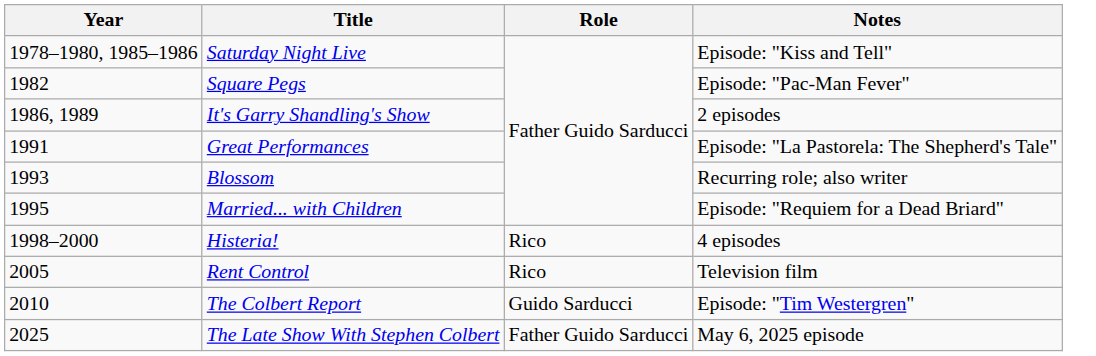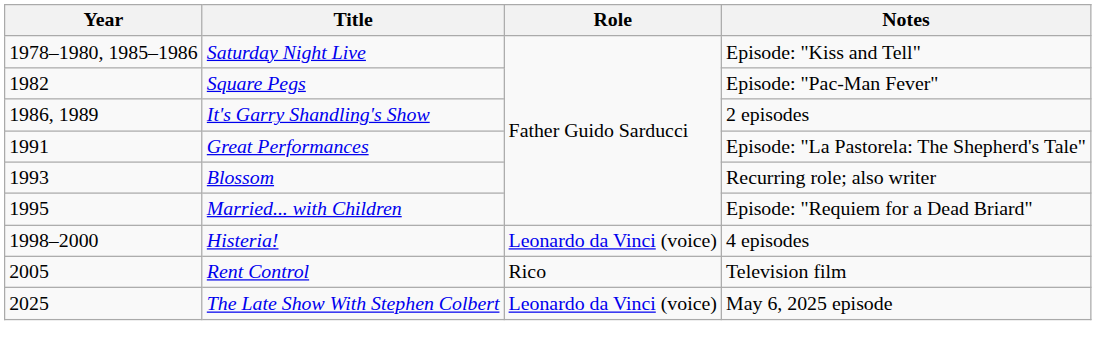Histeria! | Role: Rico -> Leonardo da Vinci (voice)
- row: 2010 | The Colbert Report | Guido Sarducci | Episode: "Tim Westergren"
The Late Show With Stephen Colbert | Role: Father Guido Sarducci -> Leonardo da Vinci (voice)
